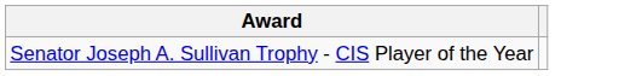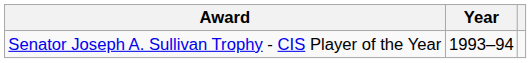+ column: Year | 1993–94
